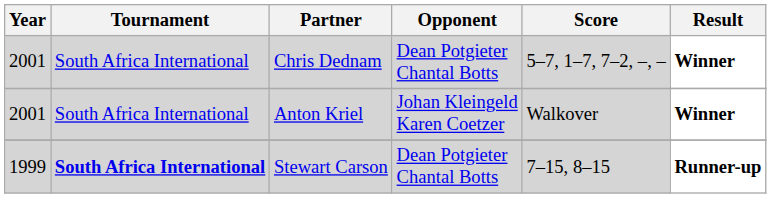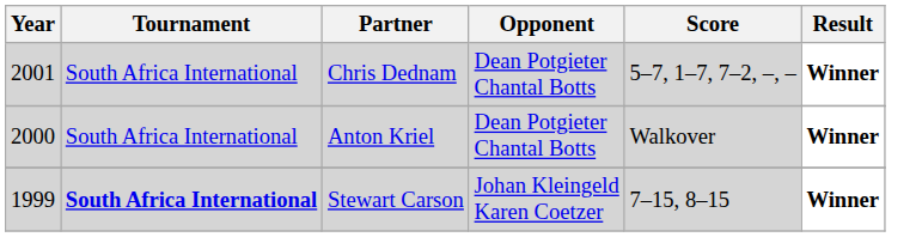Anton Kriel | Year: 2001 -> 2000
Anton Kriel | Opponent: Johan Kleingeld Karen Coetzer -> Dean Potgieter Chantal Botts
Stewart Carson | Opponent: Dean Potgieter Chantal Botts -> Johan Kleingeld Karen Coetzer
Stewart Carson | Result: Runner-up -> Winner
